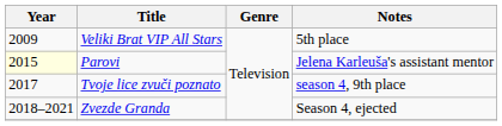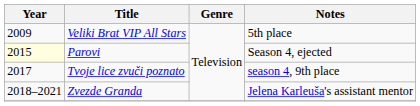Parovi | Notes: Jelena Karleuša's assistant mentor -> Season 4, ejected
Zvezde Granda | Notes: Season 4, ejected -> Jelena Karleuša's assistant mentor
